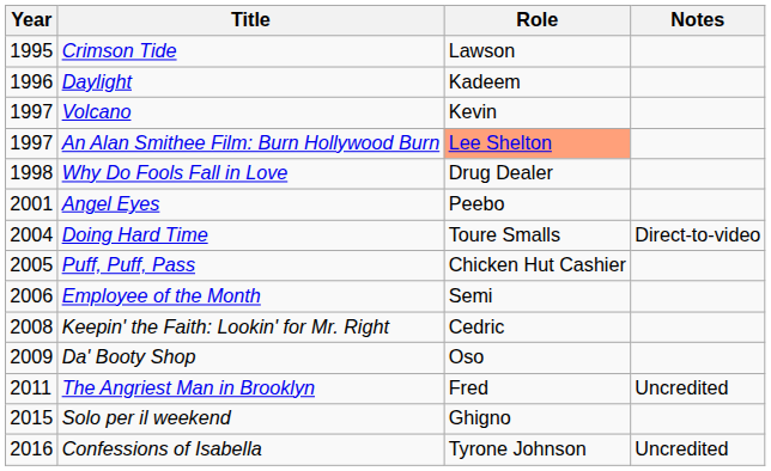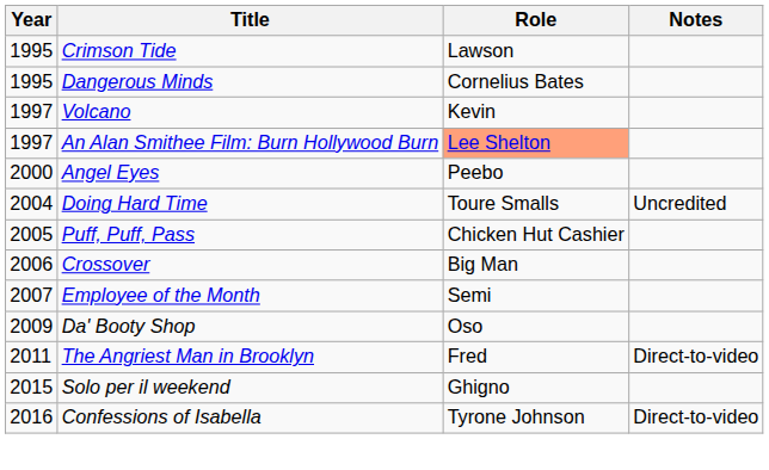+ row: 1995 | Dangerous Minds | Cornelius Bates
- row: 1996 | Daylight | Kadeem
- row: 1998 | Why Do Fools Fall in Love | Drug Dealer
Angel Eyes | Year: 2001 -> 2000
Doing Hard Time | Notes: Direct-to-video -> Uncredited
+ row: 2006 | Crossover | Big Man
Employee of the Month | Year: 2006 -> 2007
- row: 2008 | Keepin' the Faith: Lookin' for Mr. Right | Cedric
The Angriest Man in Brooklyn | Notes: Uncredited -> Direct-to-video
Confessions of Isabella | Notes: Uncredited -> Direct-to-video
